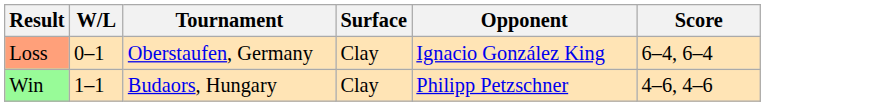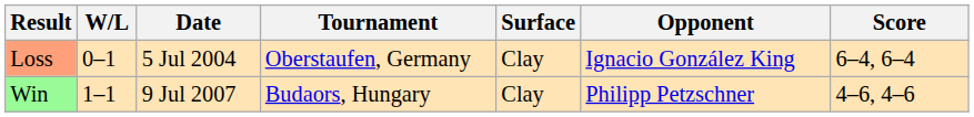+ column: Date | 5 Jul 2004 | 9 Jul 2007
